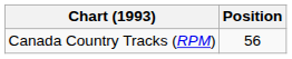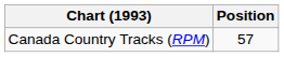Canada Country Tracks (RPM) | Position: 56 -> 57
